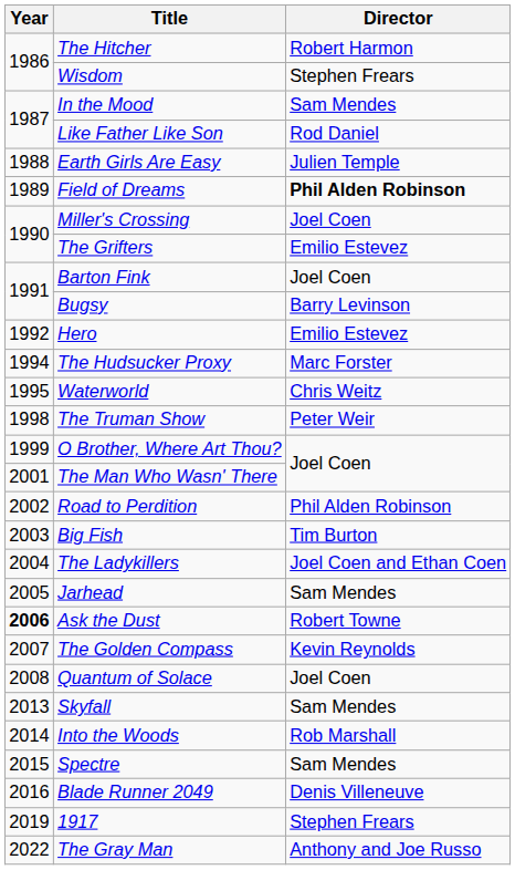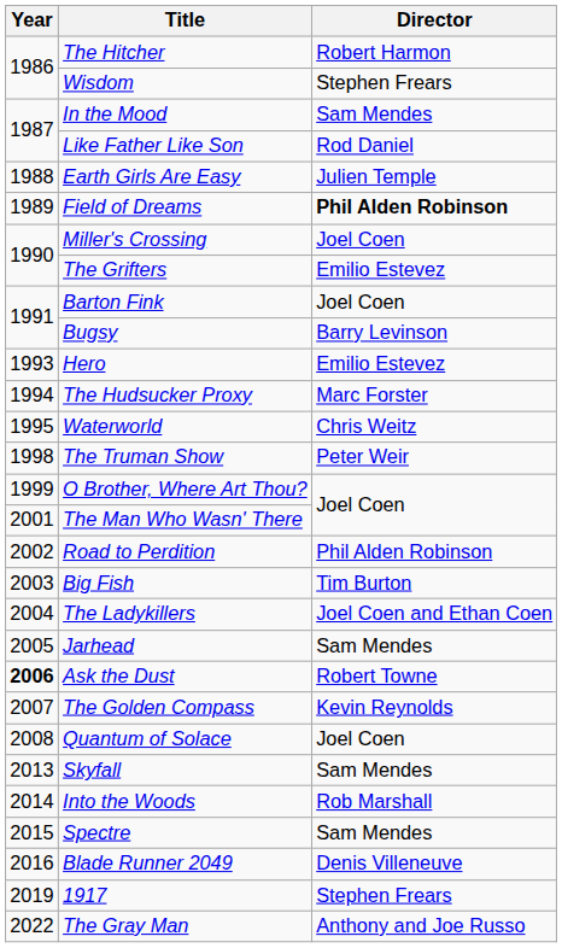Hero | Year: 1992 -> 1993
